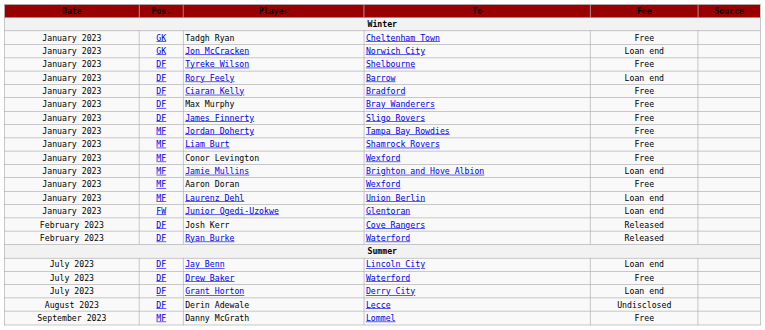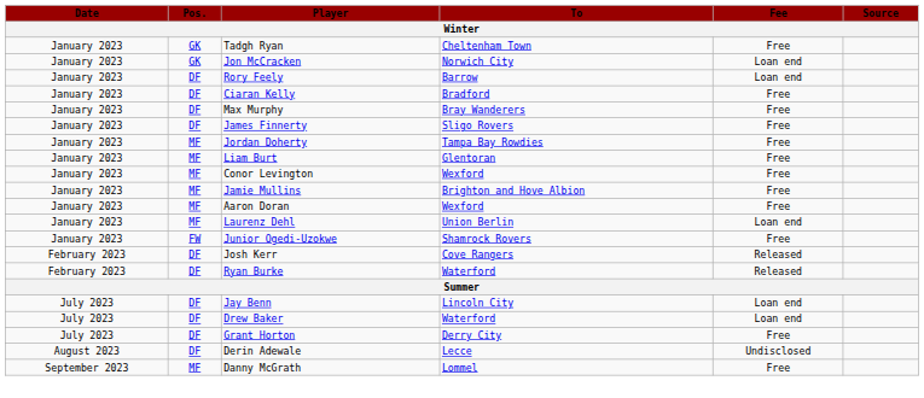- row: January 2023 | DF | Tyreke Wilson | Shelbourne | Free
Liam Burt | To: Shamrock Rovers -> Glentoran
Jamie Mullins | Fee: Loan end -> Free
Junior Ogedi-Uzokwe | To: Glentoran -> Shamrock Rovers
Junior Ogedi-Uzokwe | Fee: Loan end -> Free
Drew Baker | Fee: Free -> Loan end
Grant Horton | Fee: Loan end -> Free
